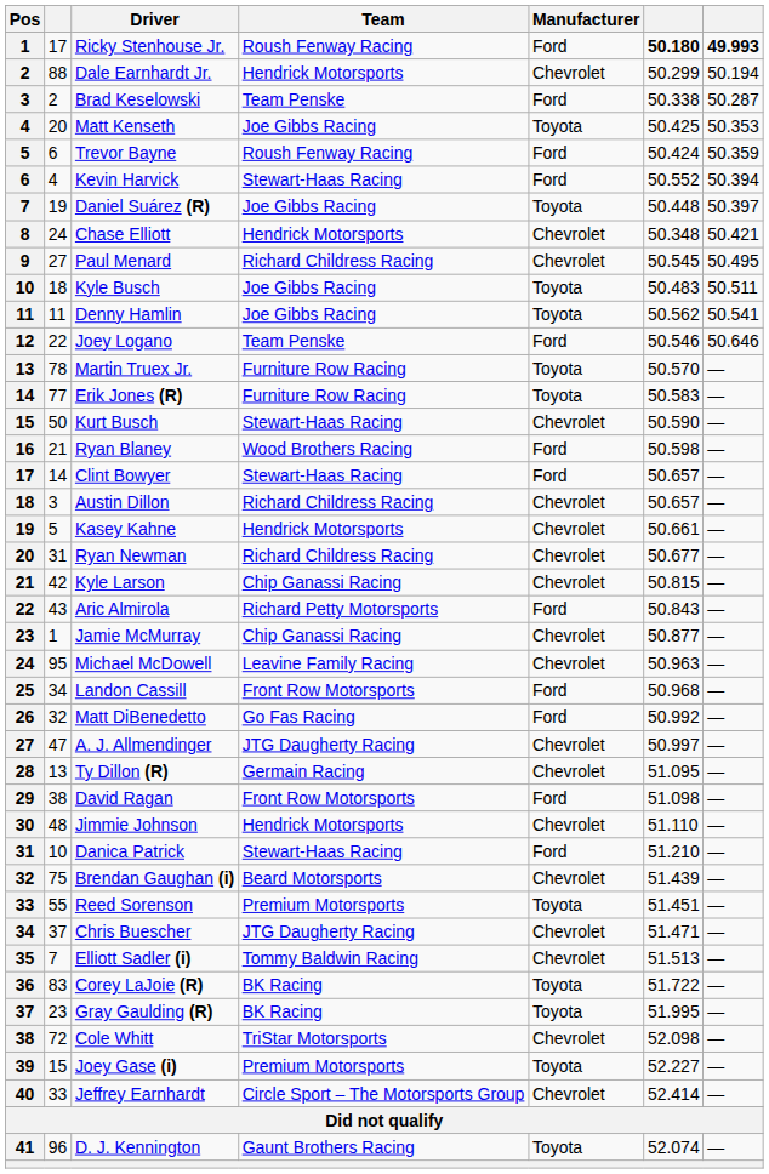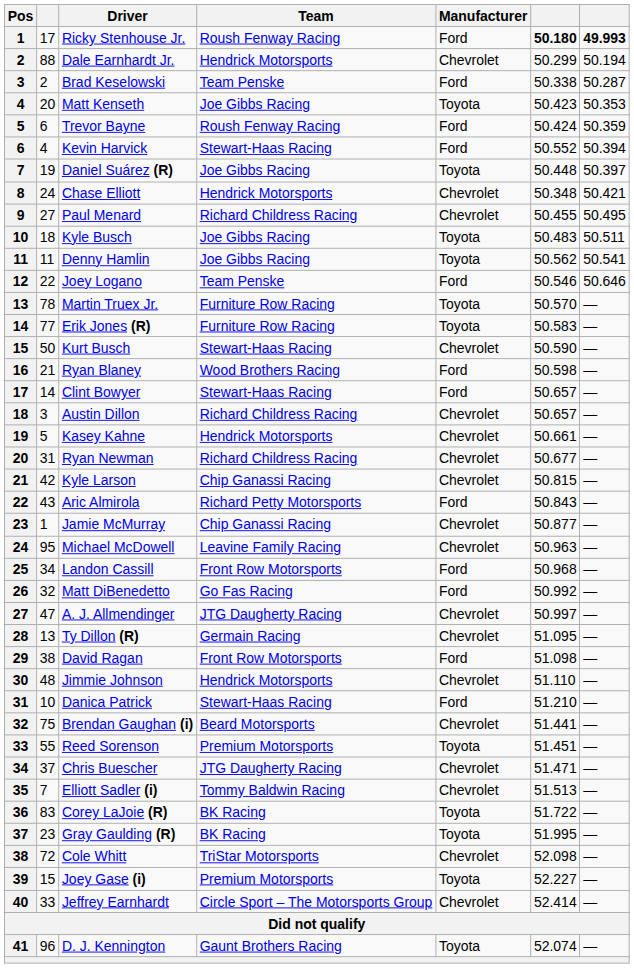Matt Kenseth | column 6: 50.425 -> 50.423
Paul Menard | column 6: 50.545 -> 50.455
Brendan Gaughan (i) | column 6: 51.439 -> 51.441
